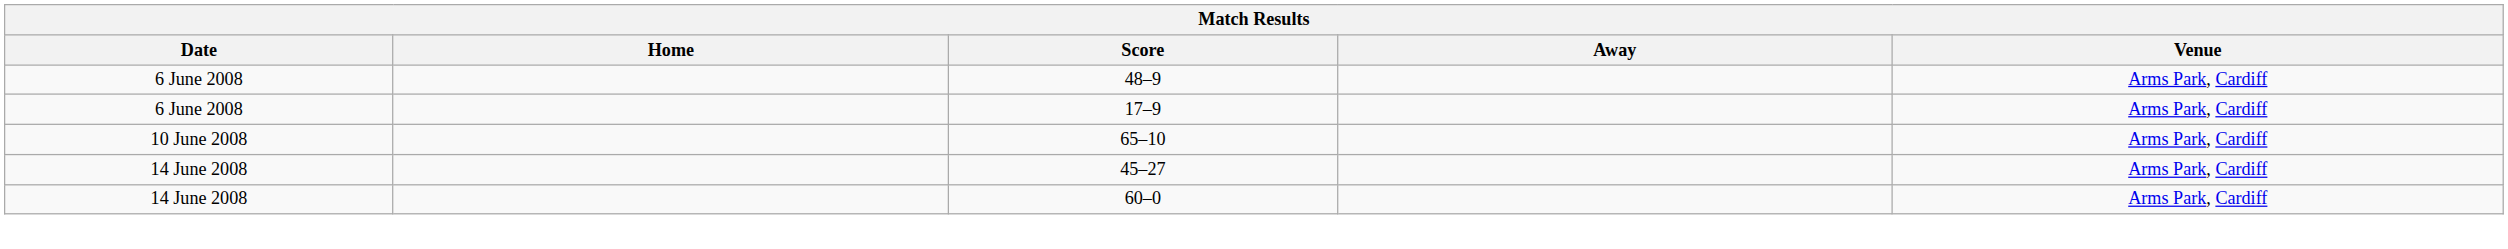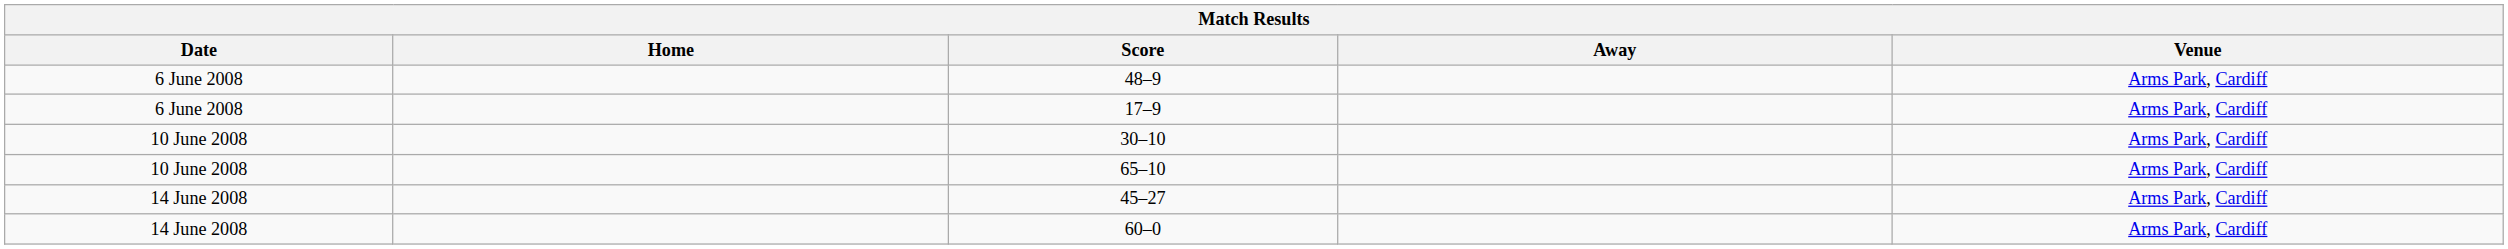+ row: 10 June 2008 | 30–10 | Arms Park, Cardiff
